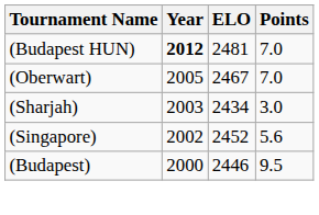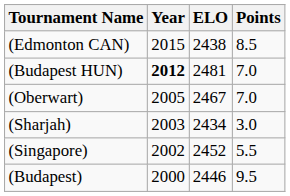+ row: (Edmonton CAN) | 2015 | 2438 | 8.5
(Singapore) | Points: 5.6 -> 5.5
